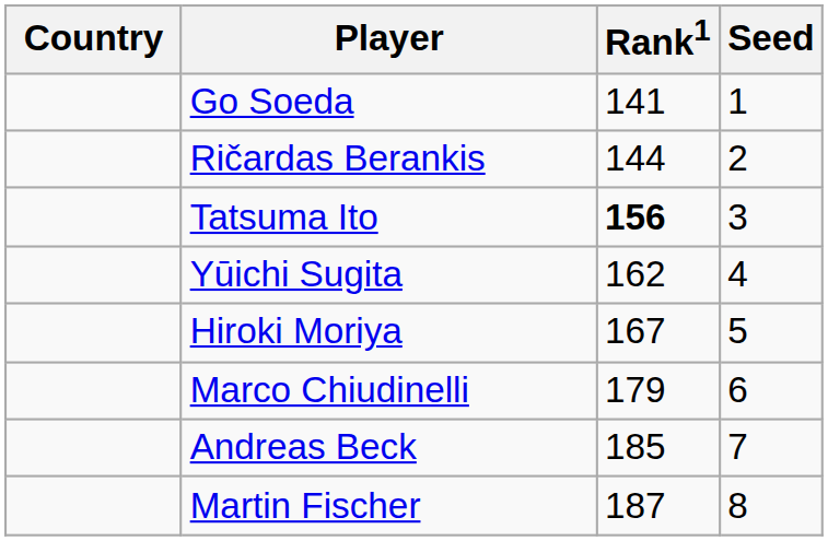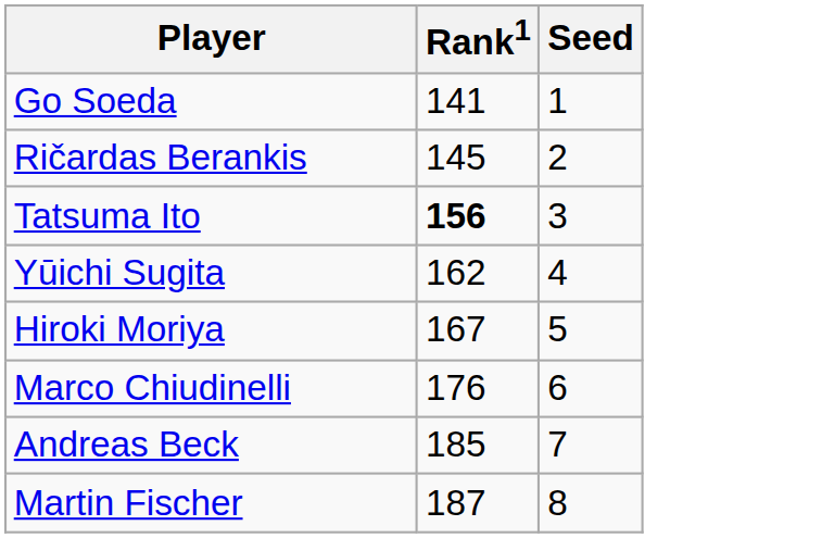- column: Country
Ričardas Berankis | Rank1: 144 -> 145
Marco Chiudinelli | Rank1: 179 -> 176
